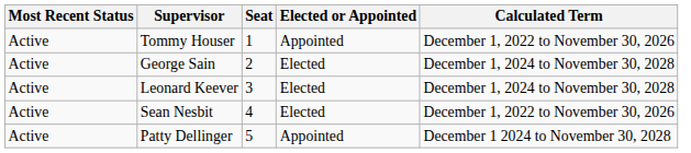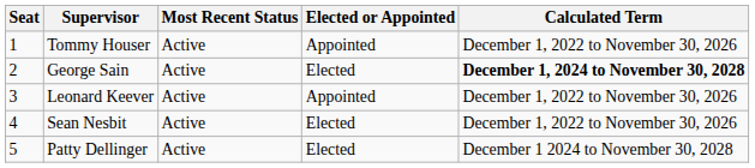columns swapped: Seat <-> Most Recent Status
George Sain | Calculated Term: normal -> bold
Leonard Keever | Elected or Appointed: Elected -> Appointed
Leonard Keever | Calculated Term: December 1, 2024 to November 30, 2028 -> December 1, 2022 to November 30, 2026
Patty Dellinger | Elected or Appointed: Appointed -> Elected
